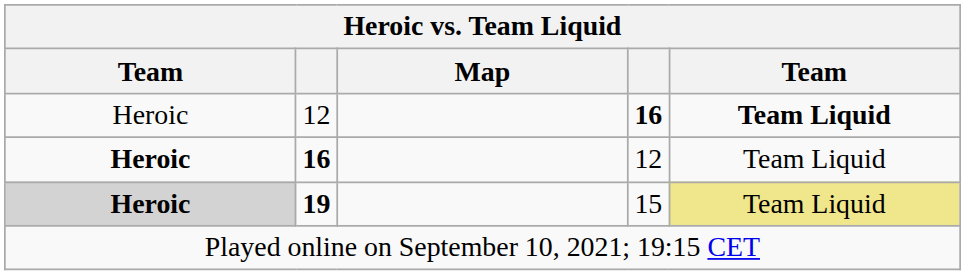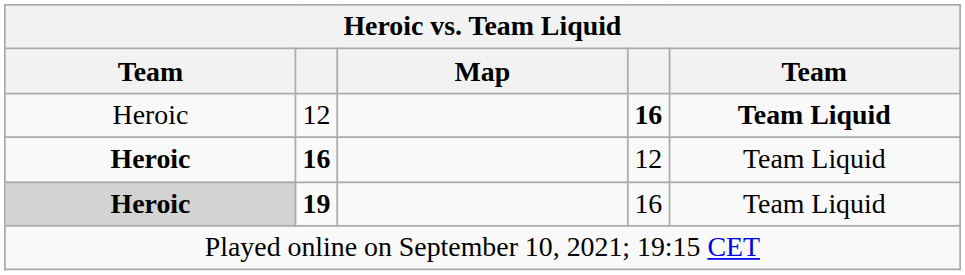19 | column 4: 15 -> 16
19 | column 5: khaki background -> no background
